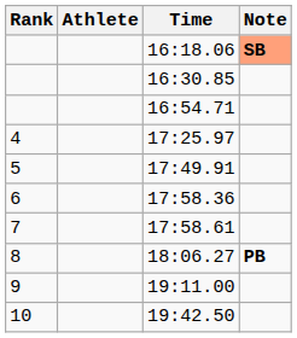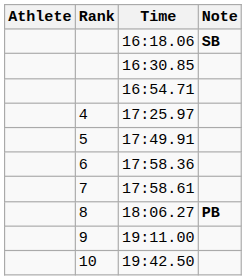columns swapped: Rank <-> Athlete
16:18.06 | Note: lightsalmon background -> no background
